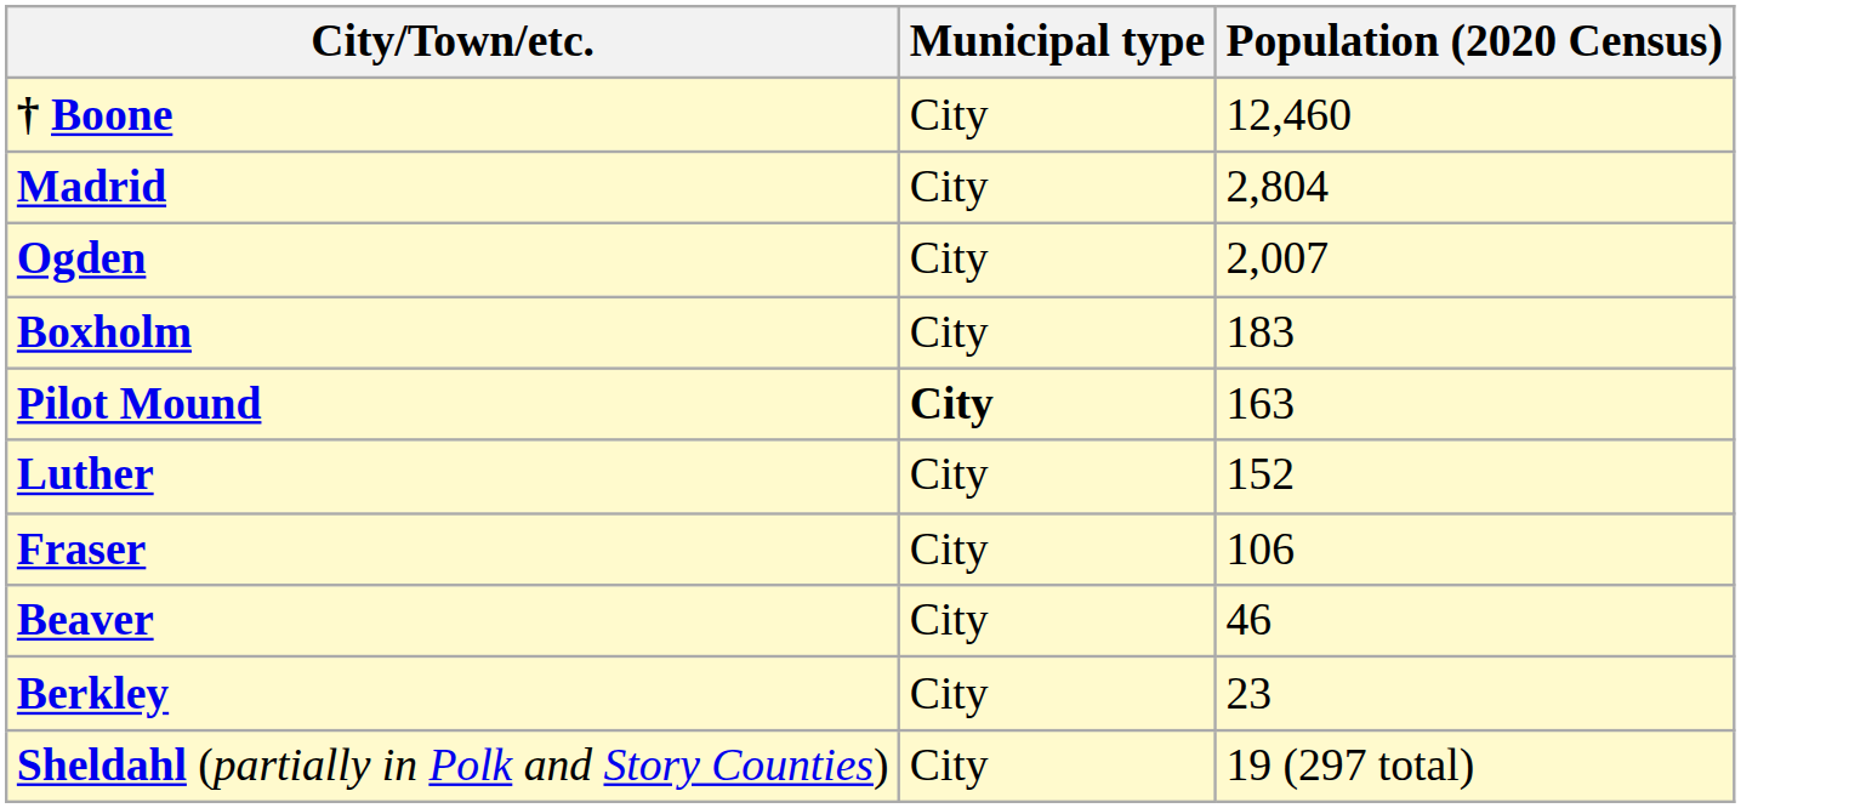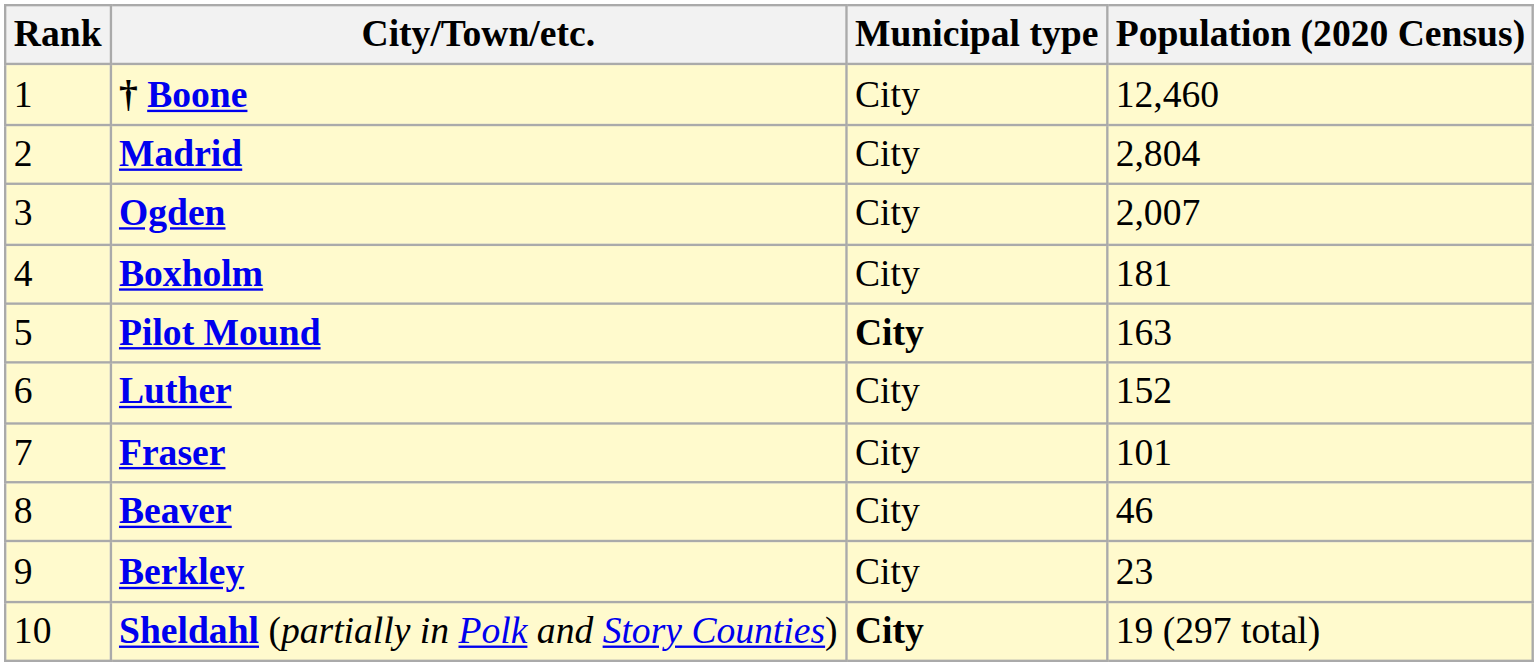+ column: Rank | 1 | 2 | 3 | 4 | 5 | 6 | 7 | 8 | 9 | 10
Boxholm | Population (2020 Census): 183 -> 181
Fraser | Population (2020 Census): 106 -> 101
Sheldahl (partially in Polk and Story Counties) | Municipal type: normal -> bold
